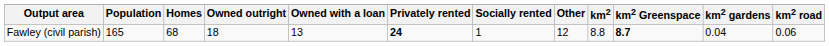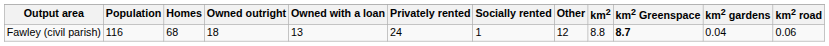Fawley (civil parish) | Population: 165 -> 116
Fawley (civil parish) | Privately rented: bold -> normal
